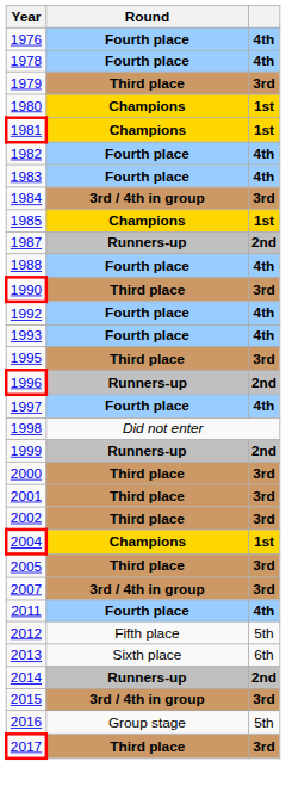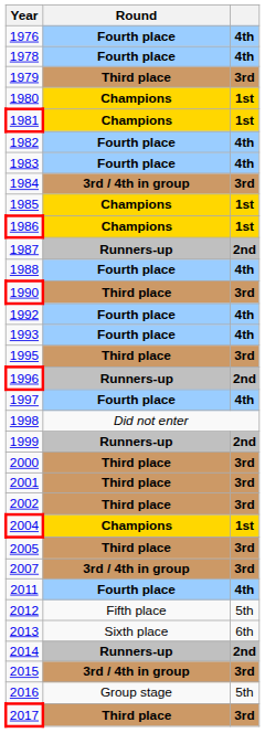+ row: 1986 | Champions | 1st
